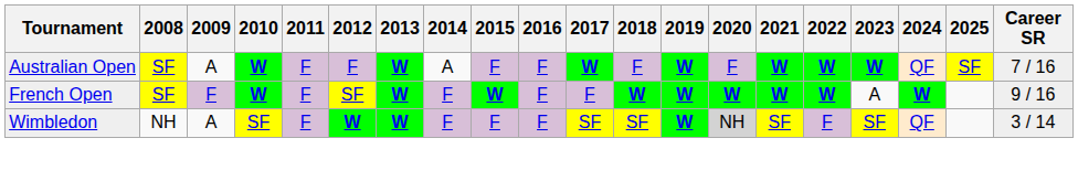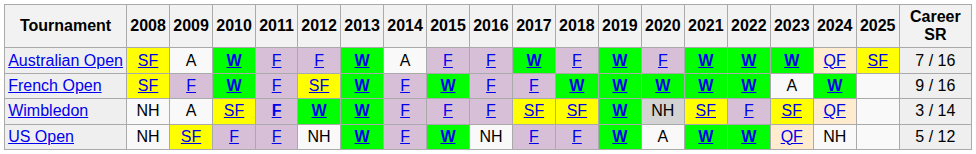Wimbledon | 2011: normal -> bold
+ row: US Open | NH | SF | F | F | NH | W | F | W | NH | F | F | W | A | W | W | QF | NH | 5 / 12
